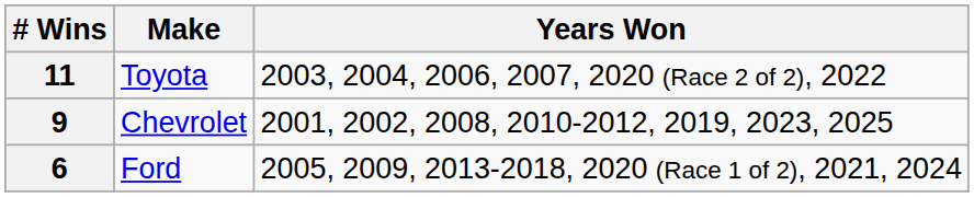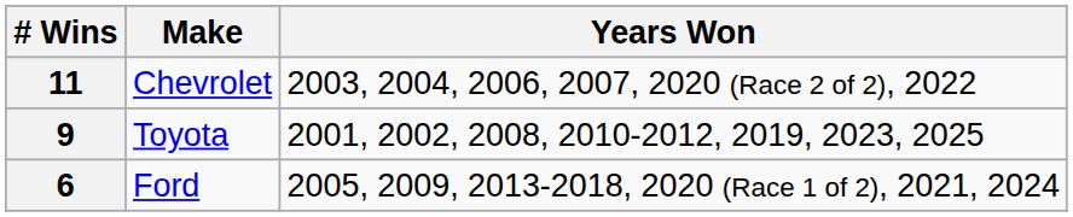11 | Make: Toyota -> Chevrolet
9 | Make: Chevrolet -> Toyota
